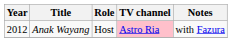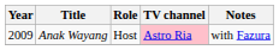Anak Wayang | Year: 2012 -> 2009
